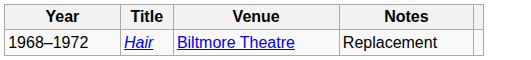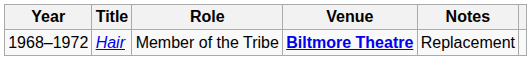+ column: Role | Member of the Tribe
Hair | Venue: normal -> bold
